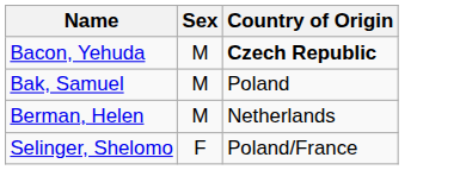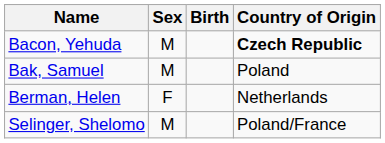+ column: Birth
Berman, Helen | Sex: M -> F
Selinger, Shelomo | Sex: F -> M
